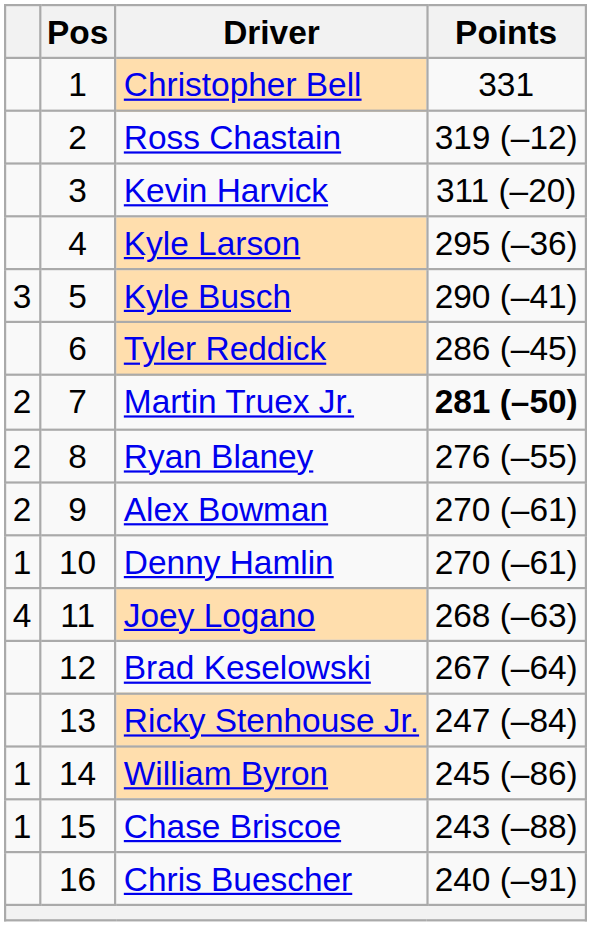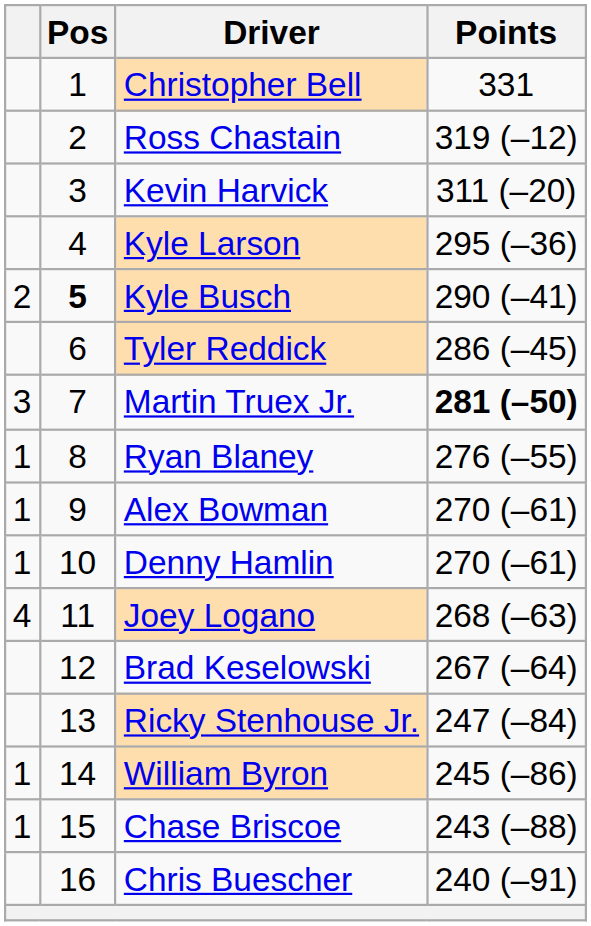Kyle Busch | column 1: 3 -> 2
Kyle Busch | Pos: normal -> bold
Martin Truex Jr. | column 1: 2 -> 3
Ryan Blaney | column 1: 2 -> 1
Alex Bowman | column 1: 2 -> 1
